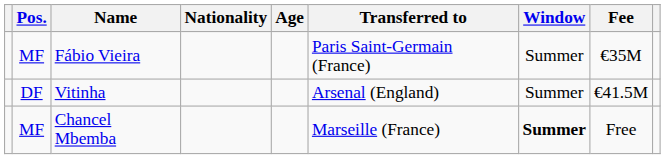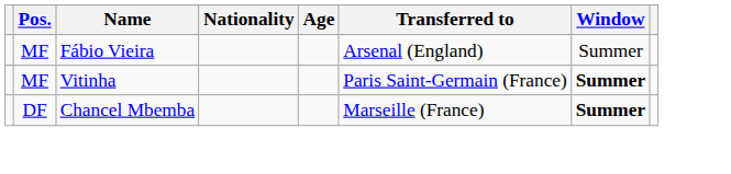- column: Fee | €35M | €41.5M | Free
Fábio Vieira | Transferred to: Paris Saint-Germain (France) -> Arsenal (England)
Vitinha | Pos.: DF -> MF
Vitinha | Transferred to: Arsenal (England) -> Paris Saint-Germain (France)
Vitinha | Window: normal -> bold
Chancel Mbemba | Pos.: MF -> DF
